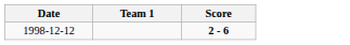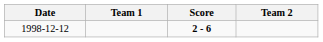+ column: Team 2
